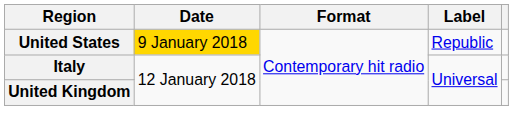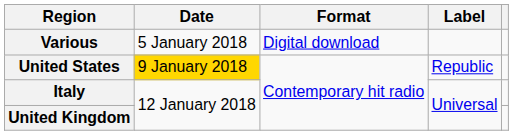+ row: Various | 5 January 2018 | Digital download
